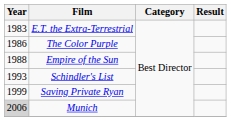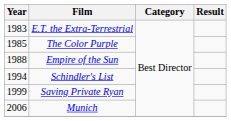The Color Purple | Year: 1986 -> 1985
Schindler's List | Year: 1993 -> 1994
Munich | Year: lightgrey background -> no background
